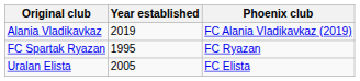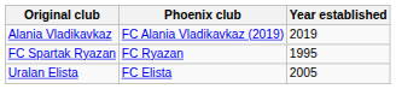columns swapped: Phoenix club <-> Year established
